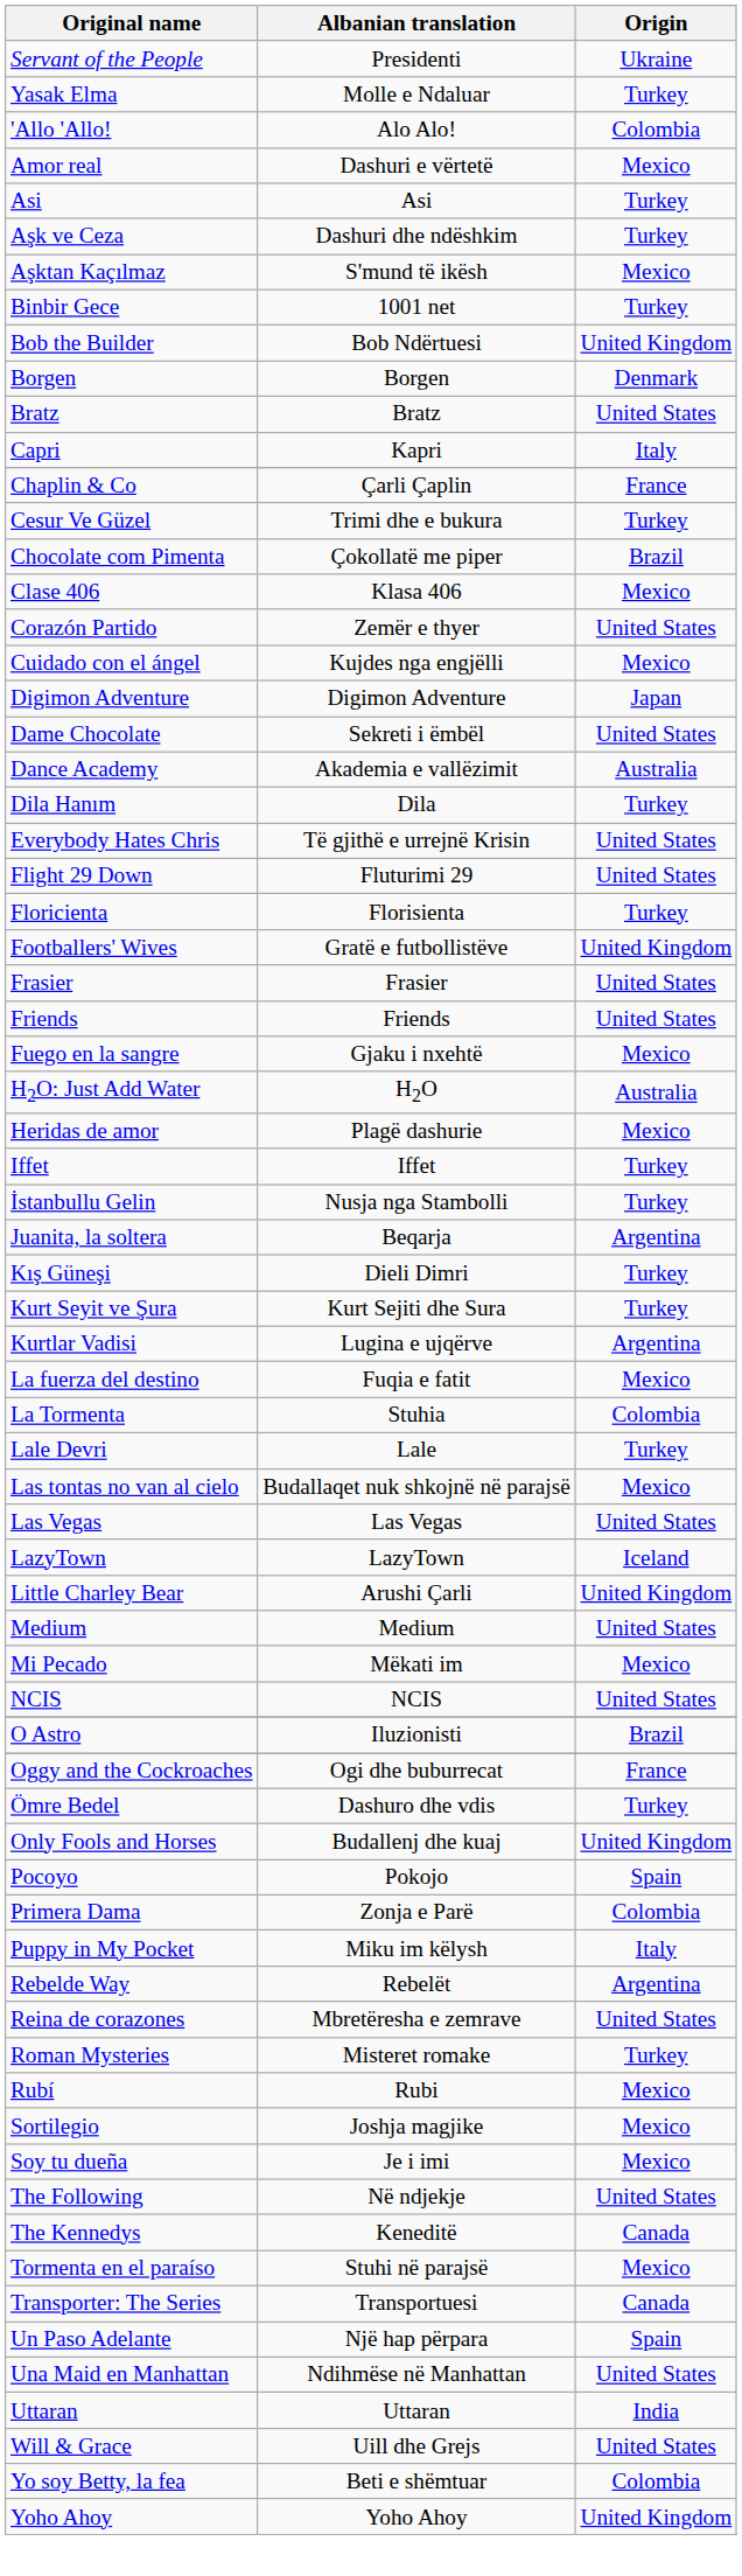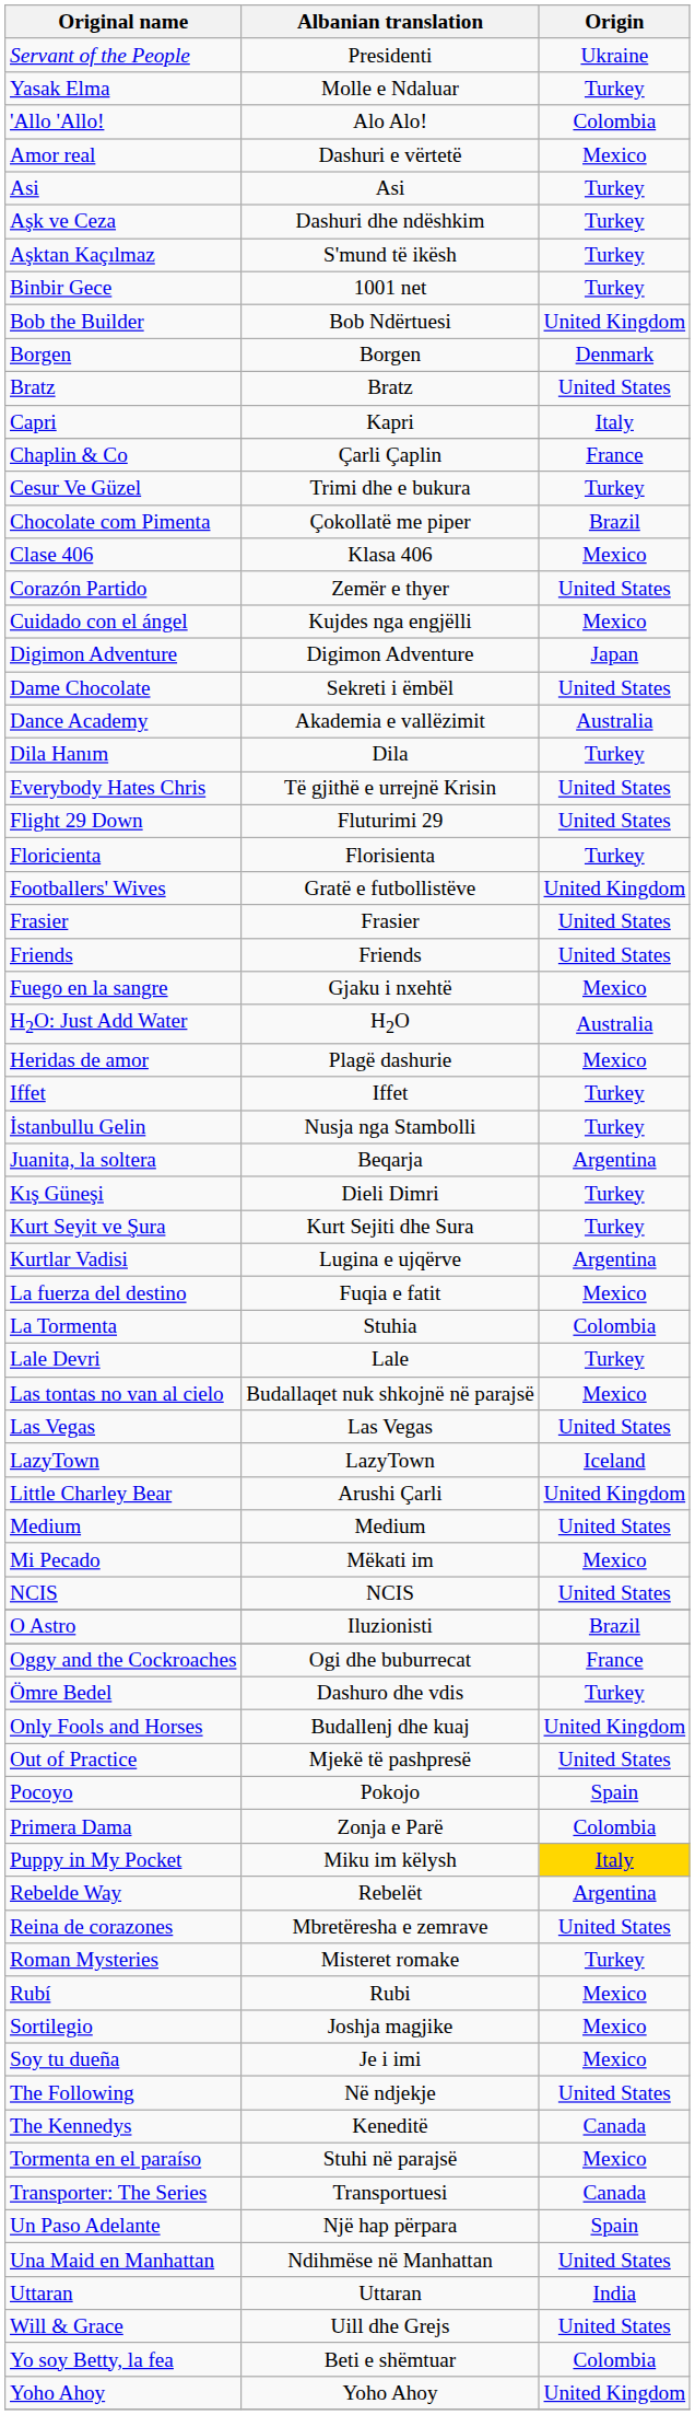Aşktan Kaçılmaz | Origin: Mexico -> Turkey
+ row: Out of Practice | Mjekë të pashpresë | United States
Puppy in My Pocket | Origin: no background -> gold background
